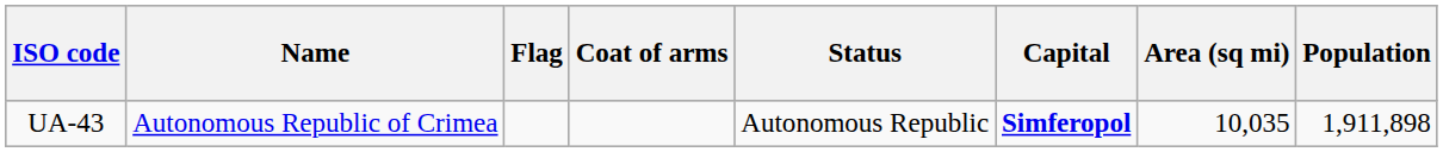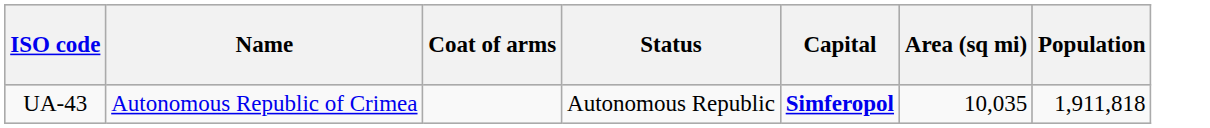- column: Flag
UA-43 | Population: 1,911,898 -> 1,911,818
